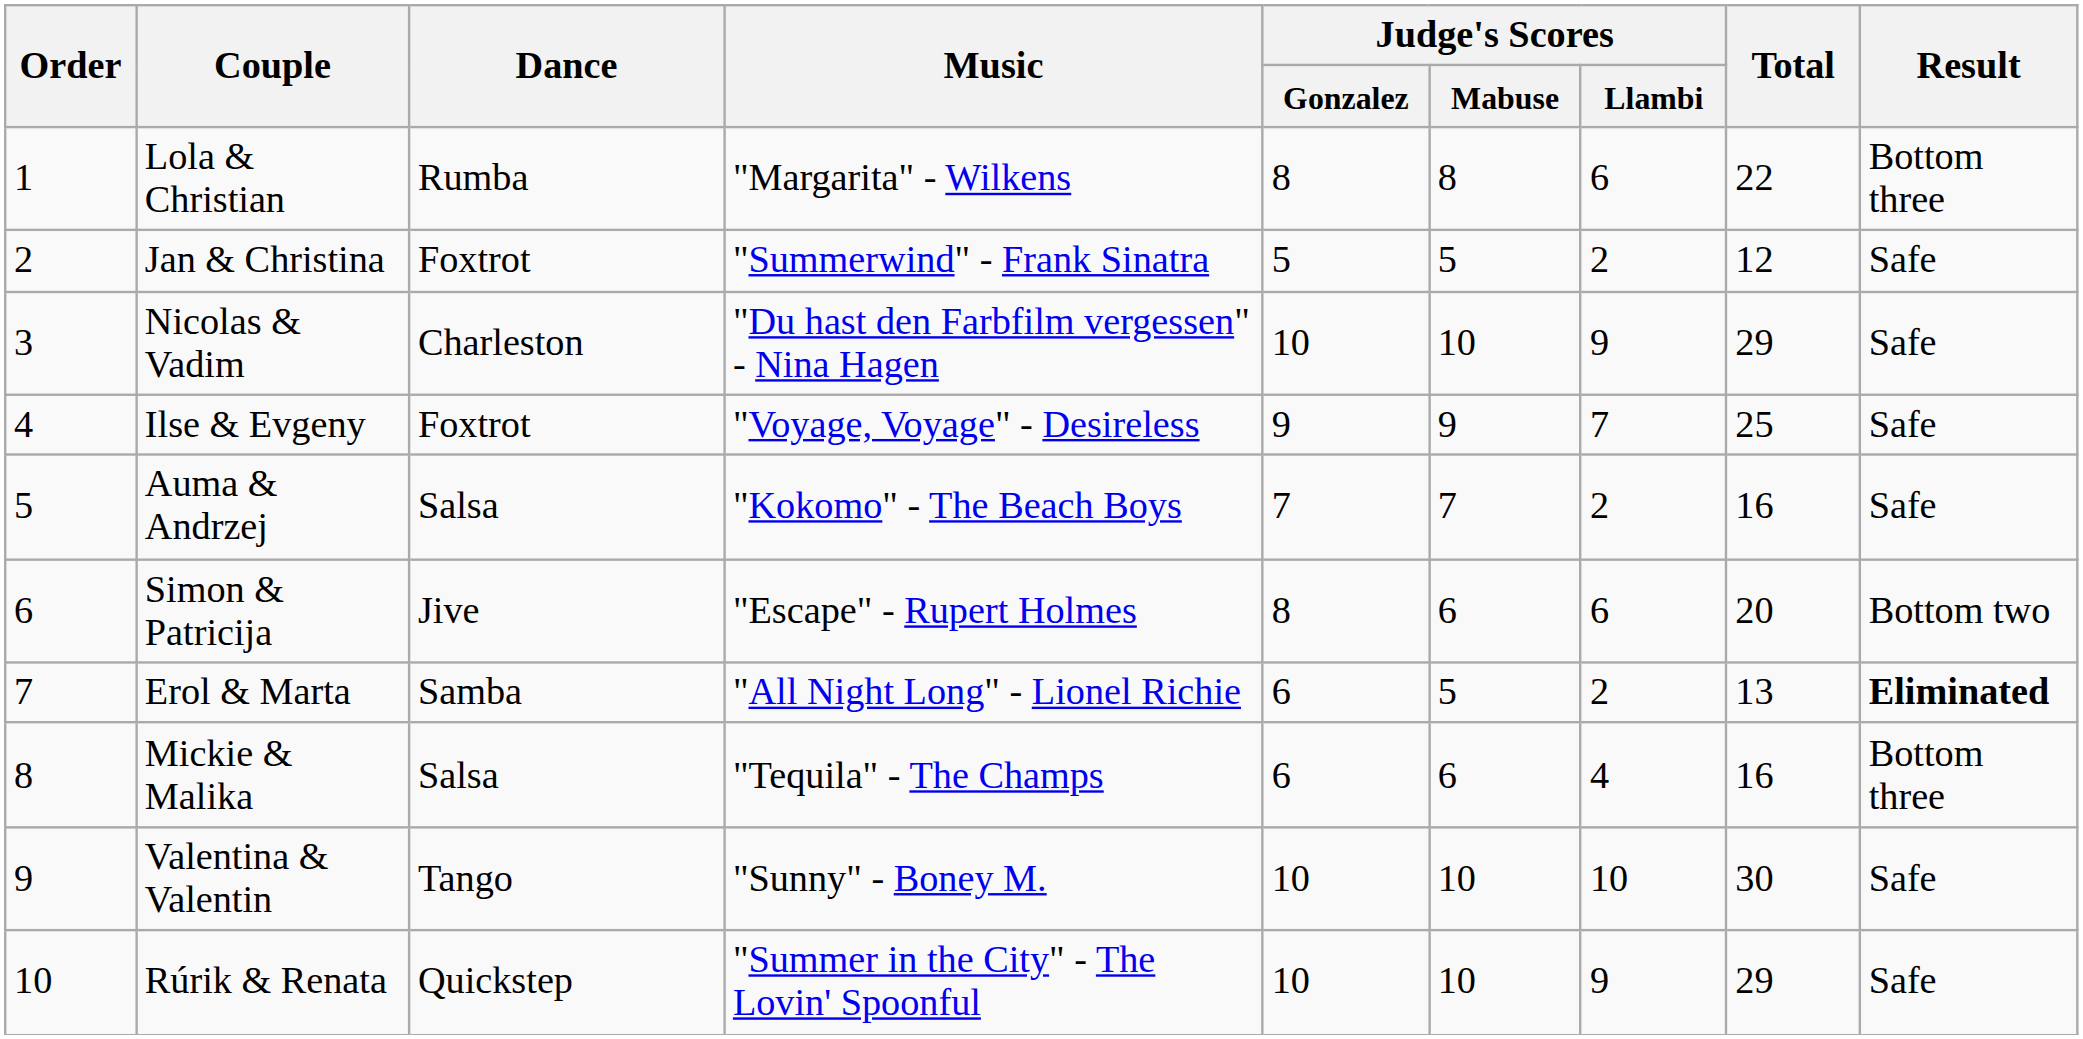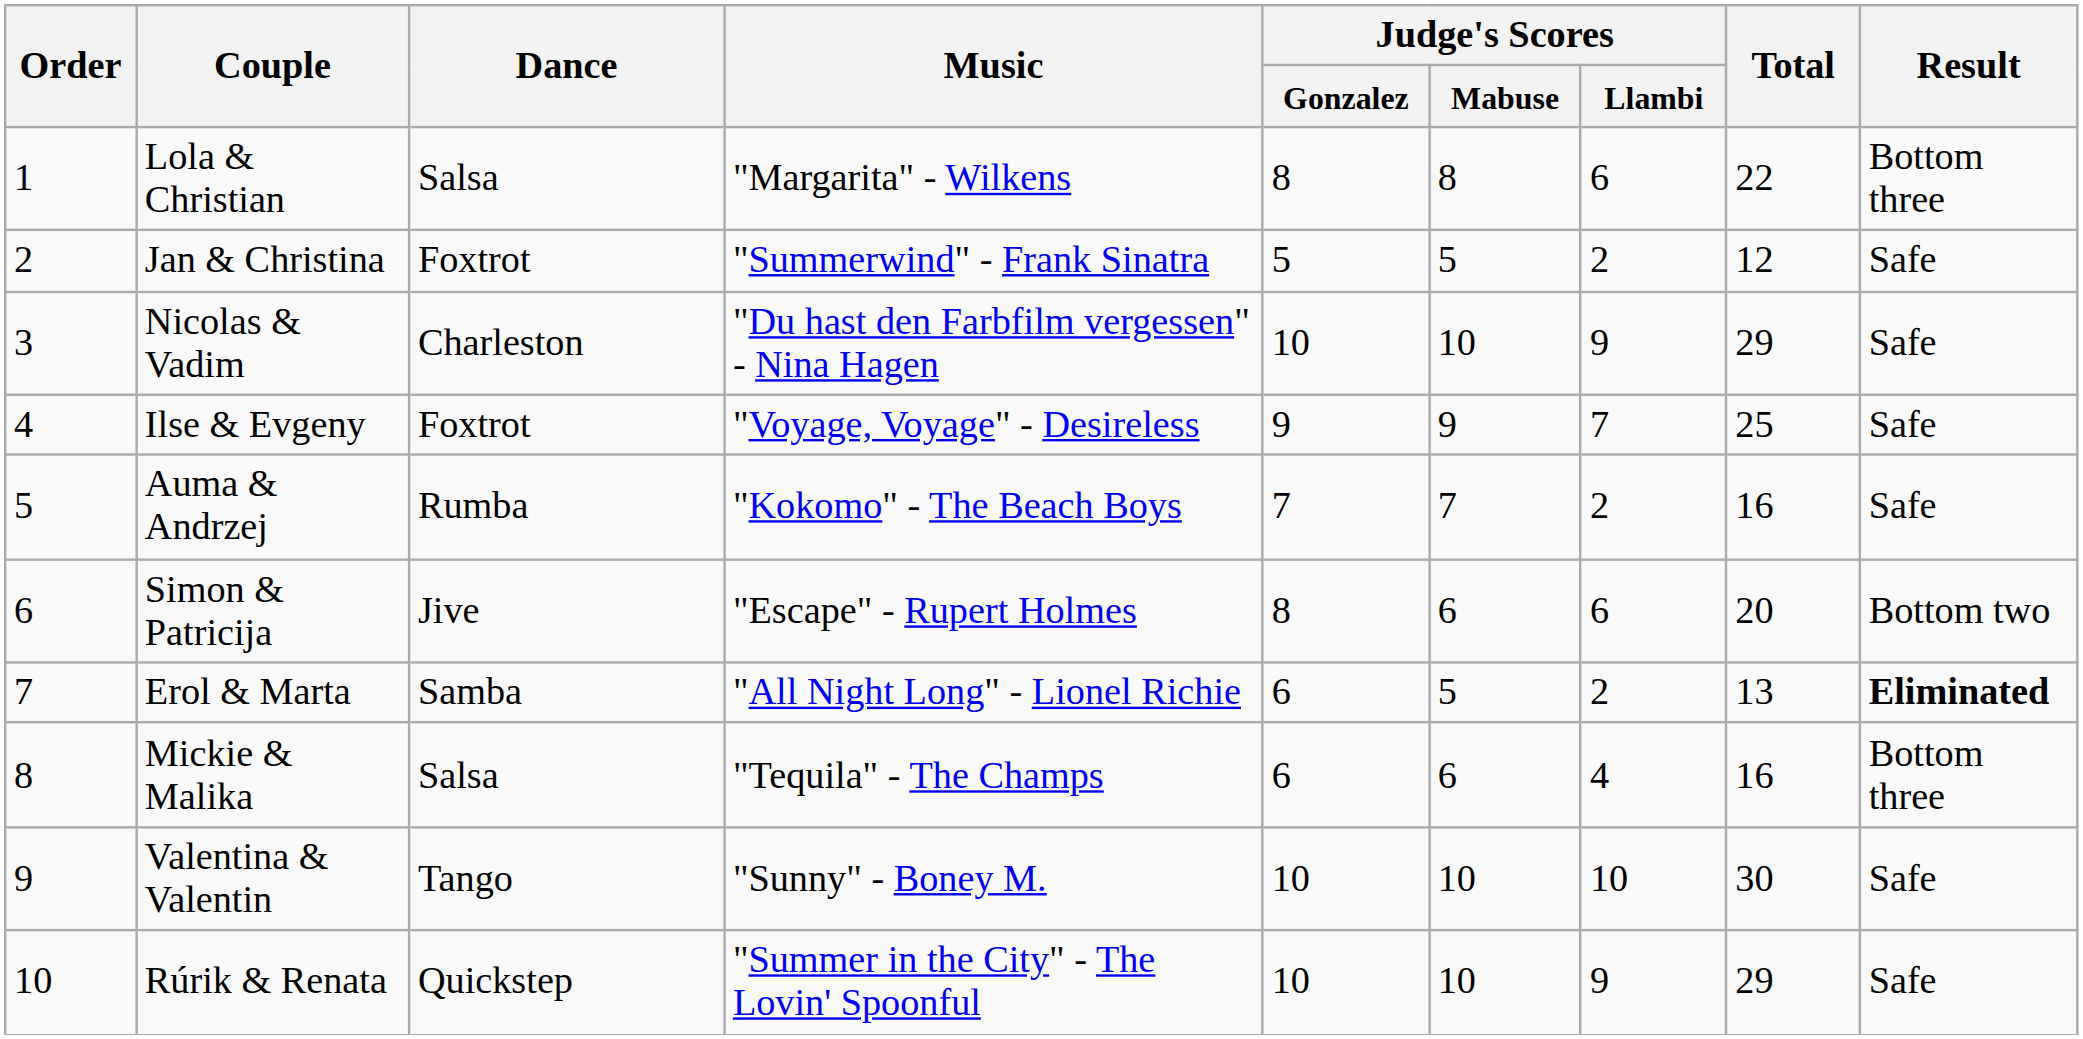Lola & Christian | Dance: Rumba -> Salsa
Auma & Andrzej | Dance: Salsa -> Rumba
